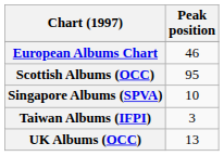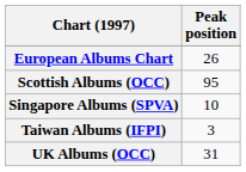European Albums Chart | Peak position: 46 -> 26
UK Albums (OCC) | Peak position: 13 -> 31
